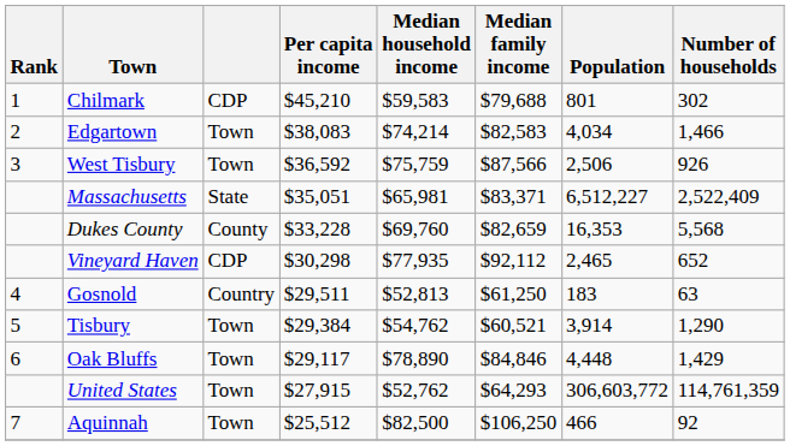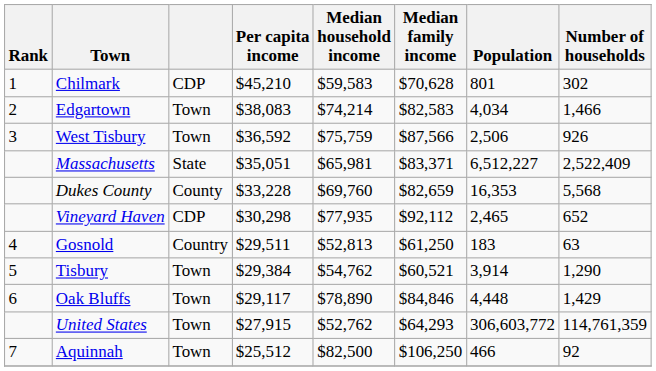Chilmark | Median family income: $79,688 -> $70,628
